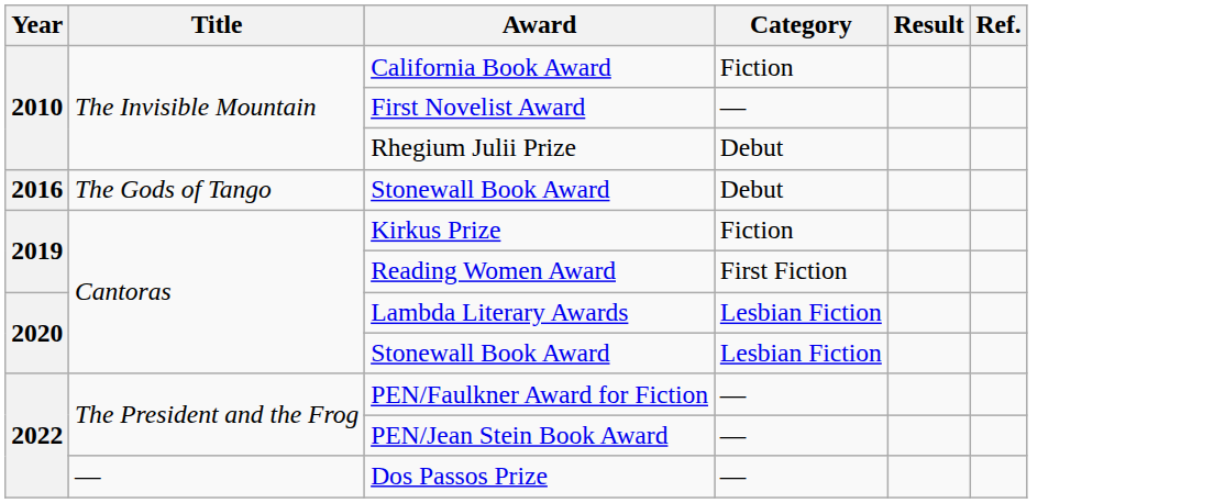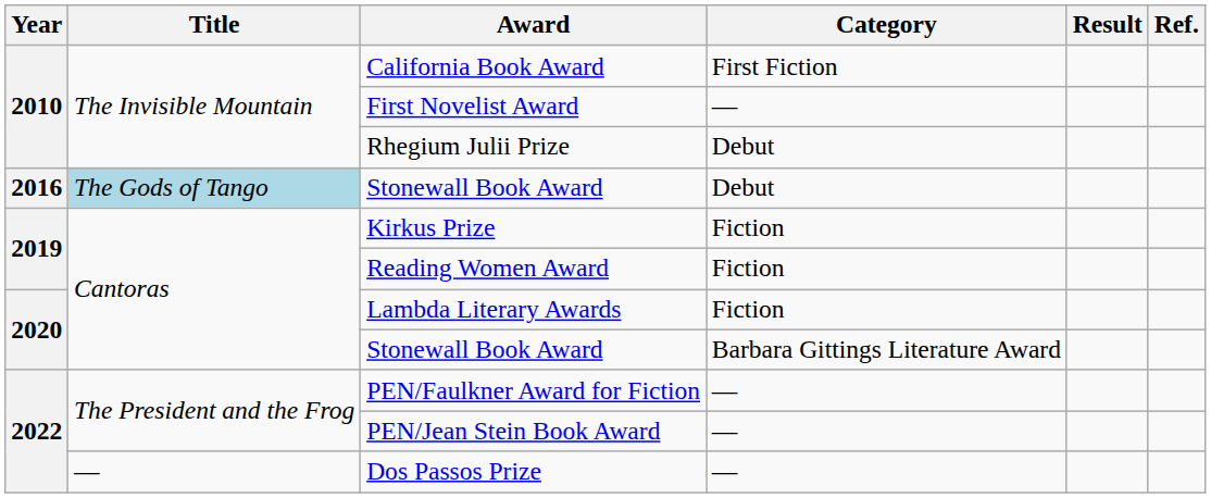California Book Award | Category: Fiction -> First Fiction
2016 / Stonewall Book Award | Title: no background -> lightblue background
Reading Women Award | Category: First Fiction -> Fiction
Lambda Literary Awards | Category: Lesbian Fiction -> Fiction
2020 / Stonewall Book Award | Category: Lesbian Fiction -> Barbara Gittings Literature Award
